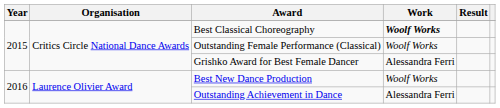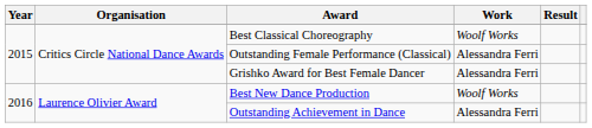Best Classical Choreography | Work: bold -> normal
Outstanding Female Performance (Classical) | Work: Woolf Works -> Alessandra Ferri
